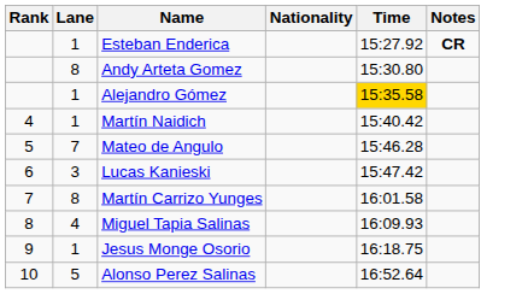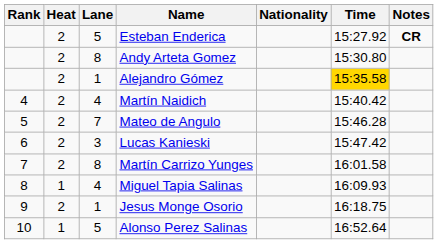+ column: Heat | 2 | 2 | 2 | 2 | 2 | 2 | 2 | 1 | 2 | 1
Esteban Enderica | Lane: 1 -> 5
Martín Naidich | Lane: 1 -> 4
